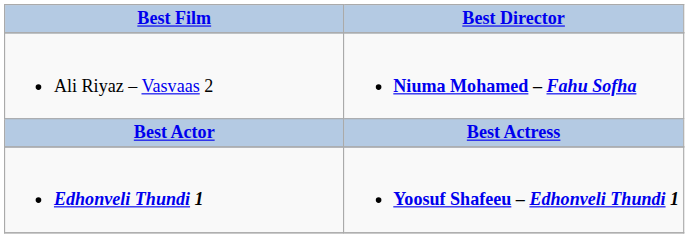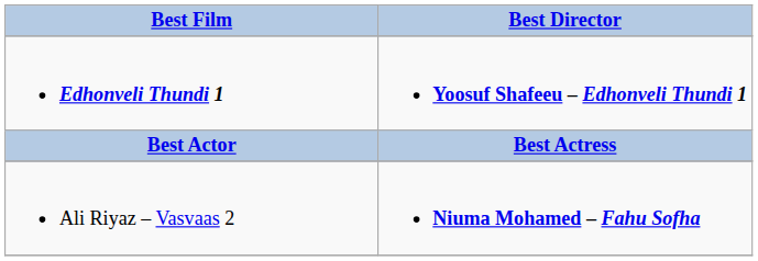rows swapped: Edhonveli Thundi 1 <-> Ali Riyaz – Vasvaas 2
